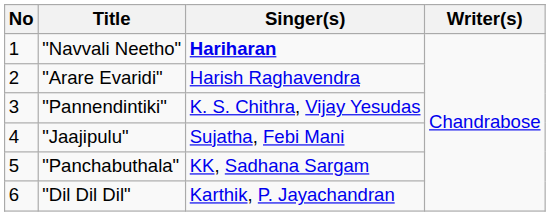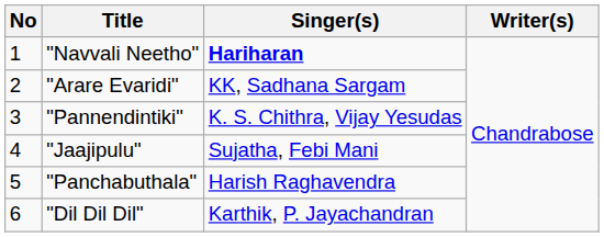"Arare Evaridi" | Singer(s): Harish Raghavendra -> KK, Sadhana Sargam
"Panchabuthala" | Singer(s): KK, Sadhana Sargam -> Harish Raghavendra
